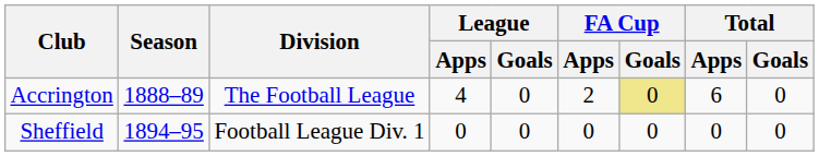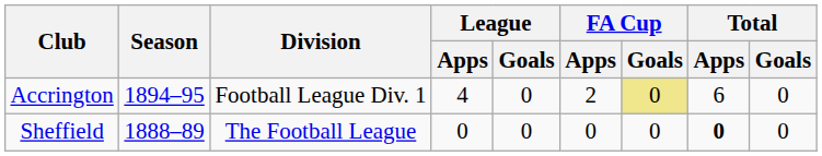Accrington | Season: 1888–89 -> 1894–95
Accrington | Division: The Football League -> Football League Div. 1
Sheffield | Season: 1894–95 -> 1888–89
Sheffield | Division: Football League Div. 1 -> The Football League
Sheffield | Total / Apps: normal -> bold
